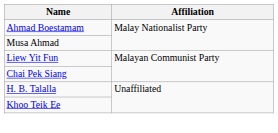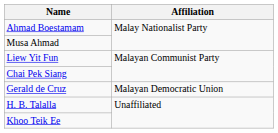+ row: Gerald de Cruz | Malayan Democratic Union
